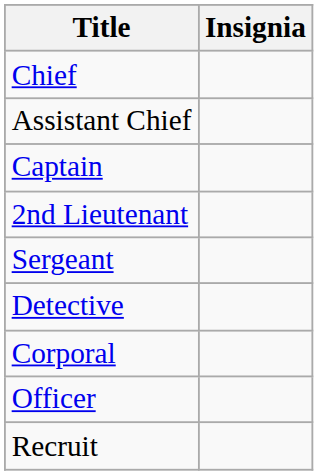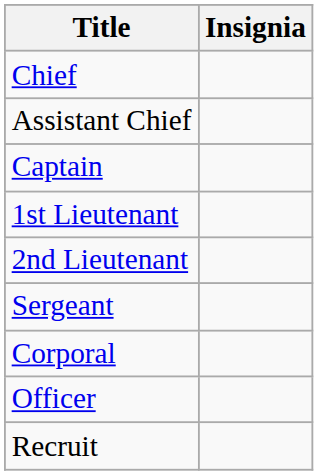+ row: 1st Lieutenant
- row: Detective
